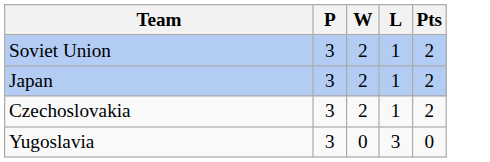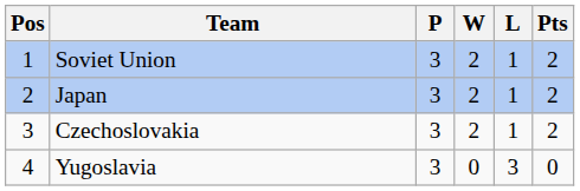+ column: Pos | 1 | 2 | 3 | 4
